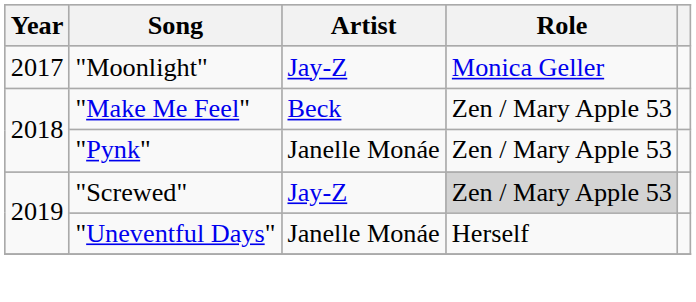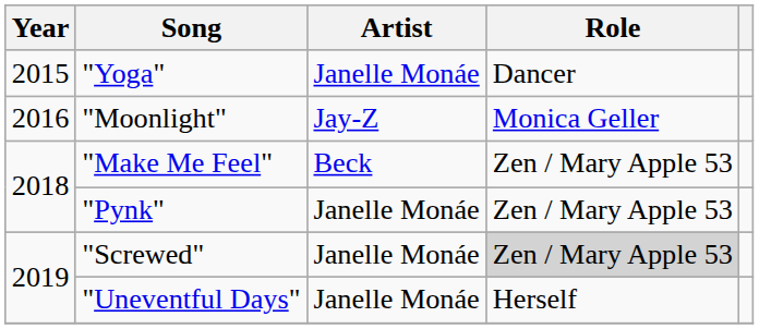+ row: 2015 | "Yoga" | Janelle Monáe | Dancer
"Moonlight" | Year: 2017 -> 2016
"Screwed" | Artist: Jay-Z -> Janelle Monáe
